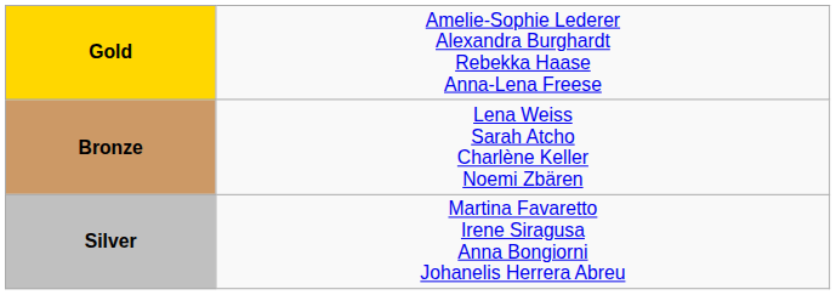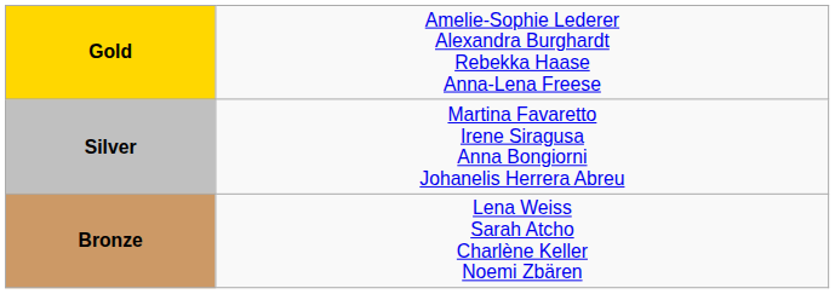rows swapped: Silver <-> Bronze
